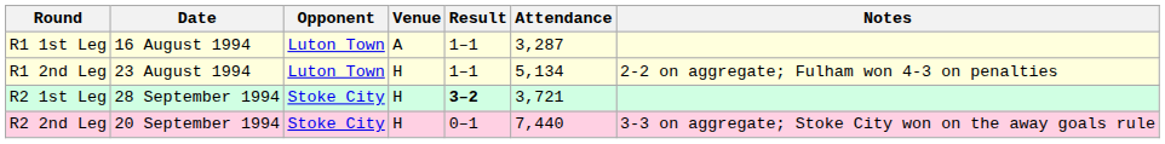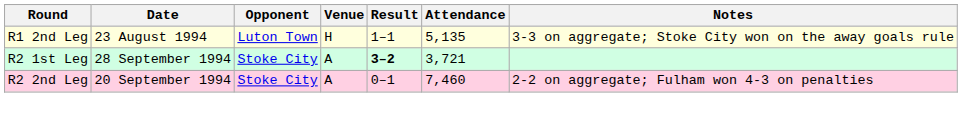- row: R1 1st Leg | 16 August 1994 | Luton Town | A | 1–1 | 3,287
R1 2nd Leg | Attendance: 5,134 -> 5,135
R1 2nd Leg | Notes: 2-2 on aggregate; Fulham won 4-3 on penalties -> 3-3 on aggregate; Stoke City won on the away goals rule
R2 1st Leg | Venue: H -> A
R2 2nd Leg | Venue: H -> A
R2 2nd Leg | Attendance: 7,440 -> 7,460
R2 2nd Leg | Notes: 3-3 on aggregate; Stoke City won on the away goals rule -> 2-2 on aggregate; Fulham won 4-3 on penalties
